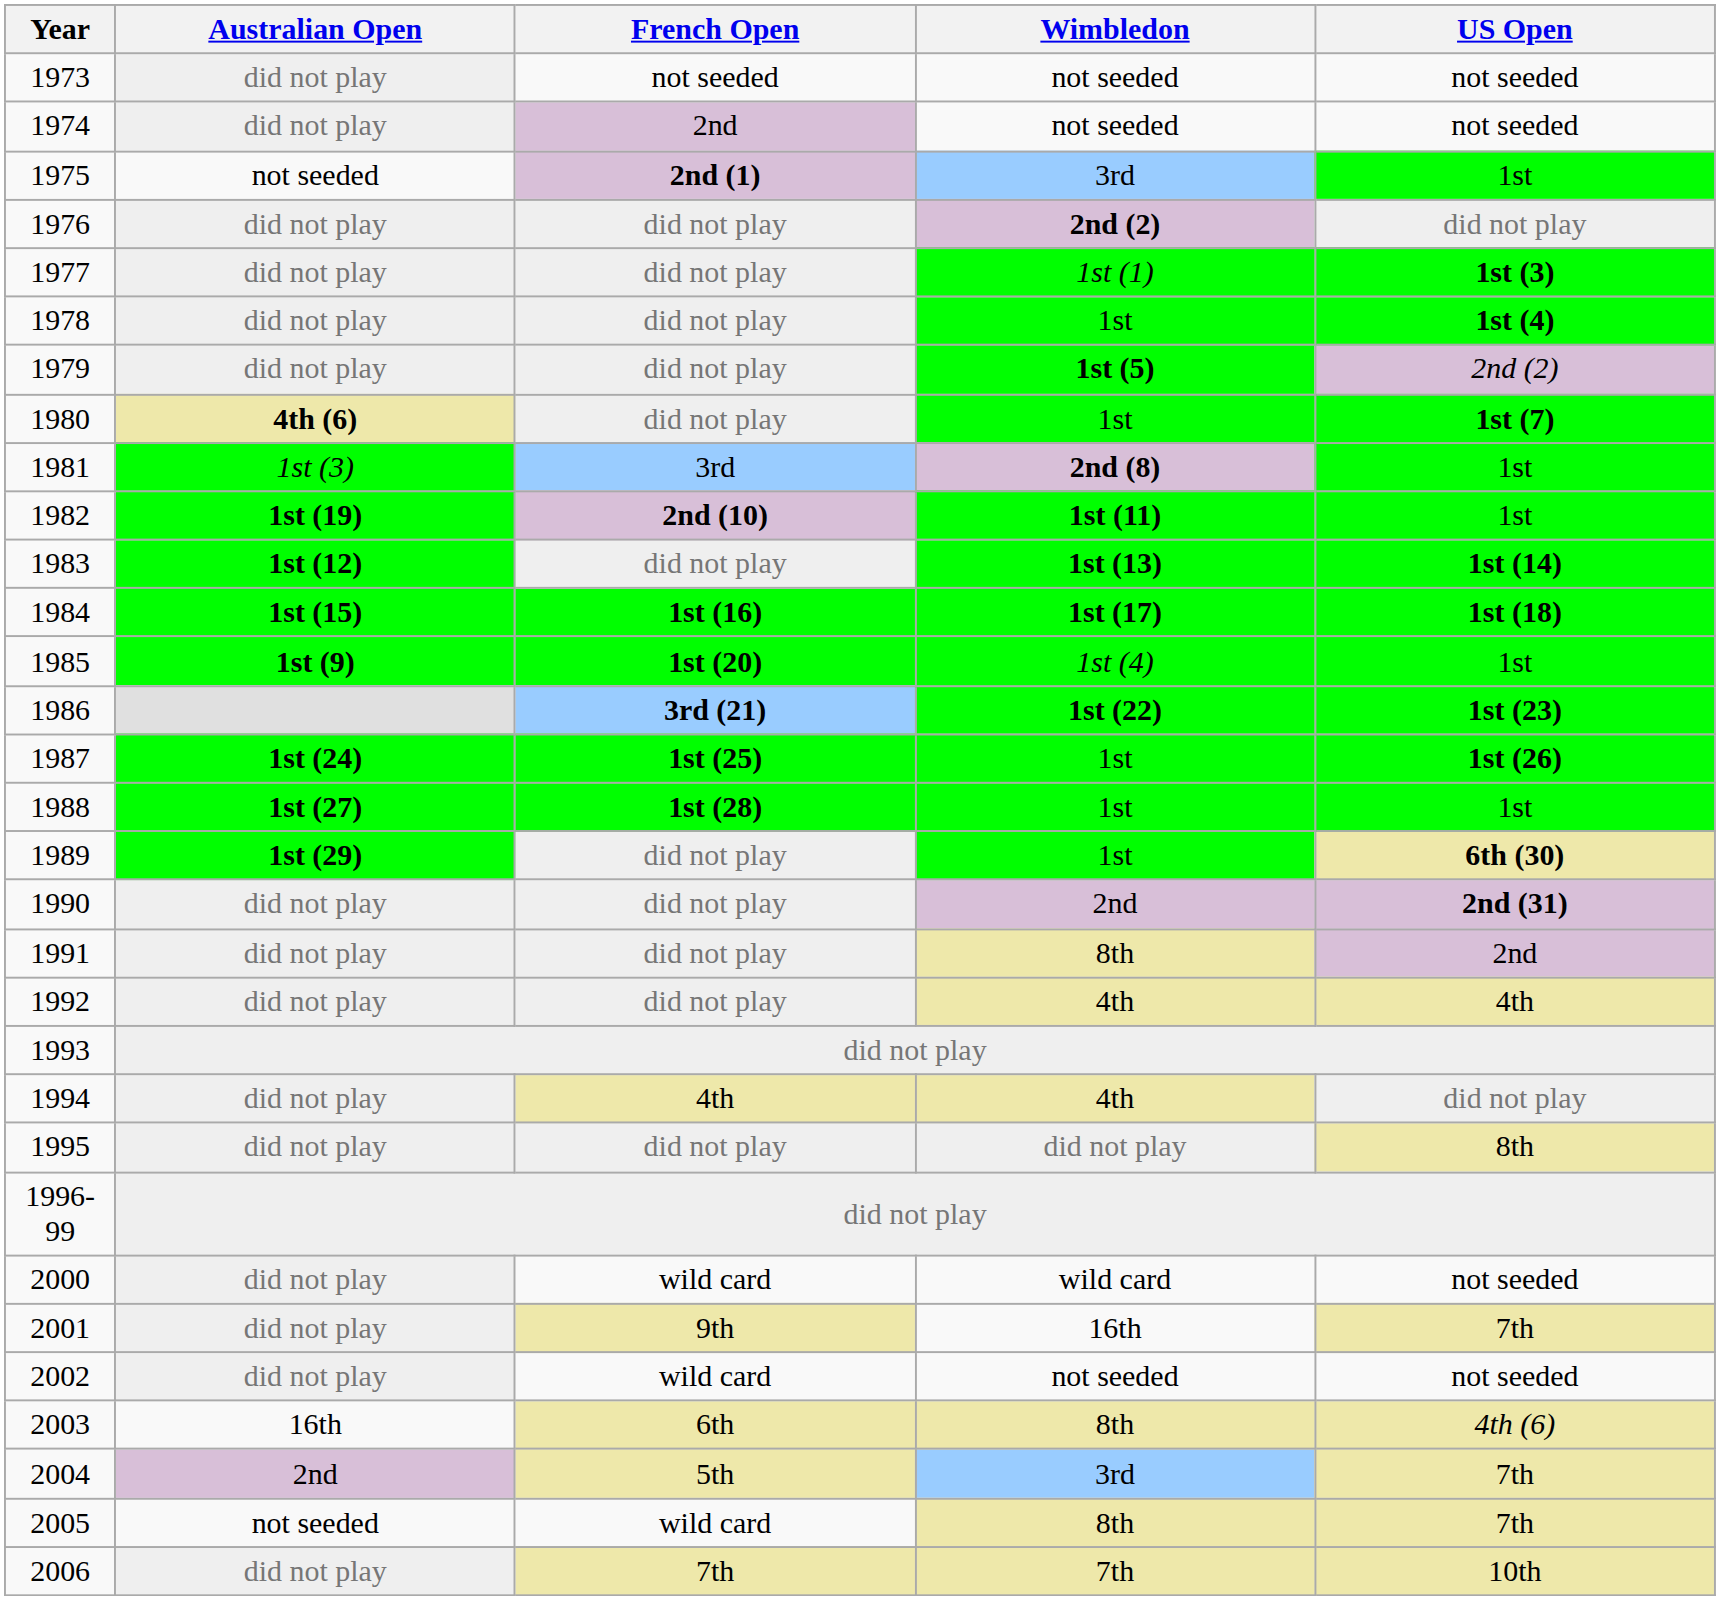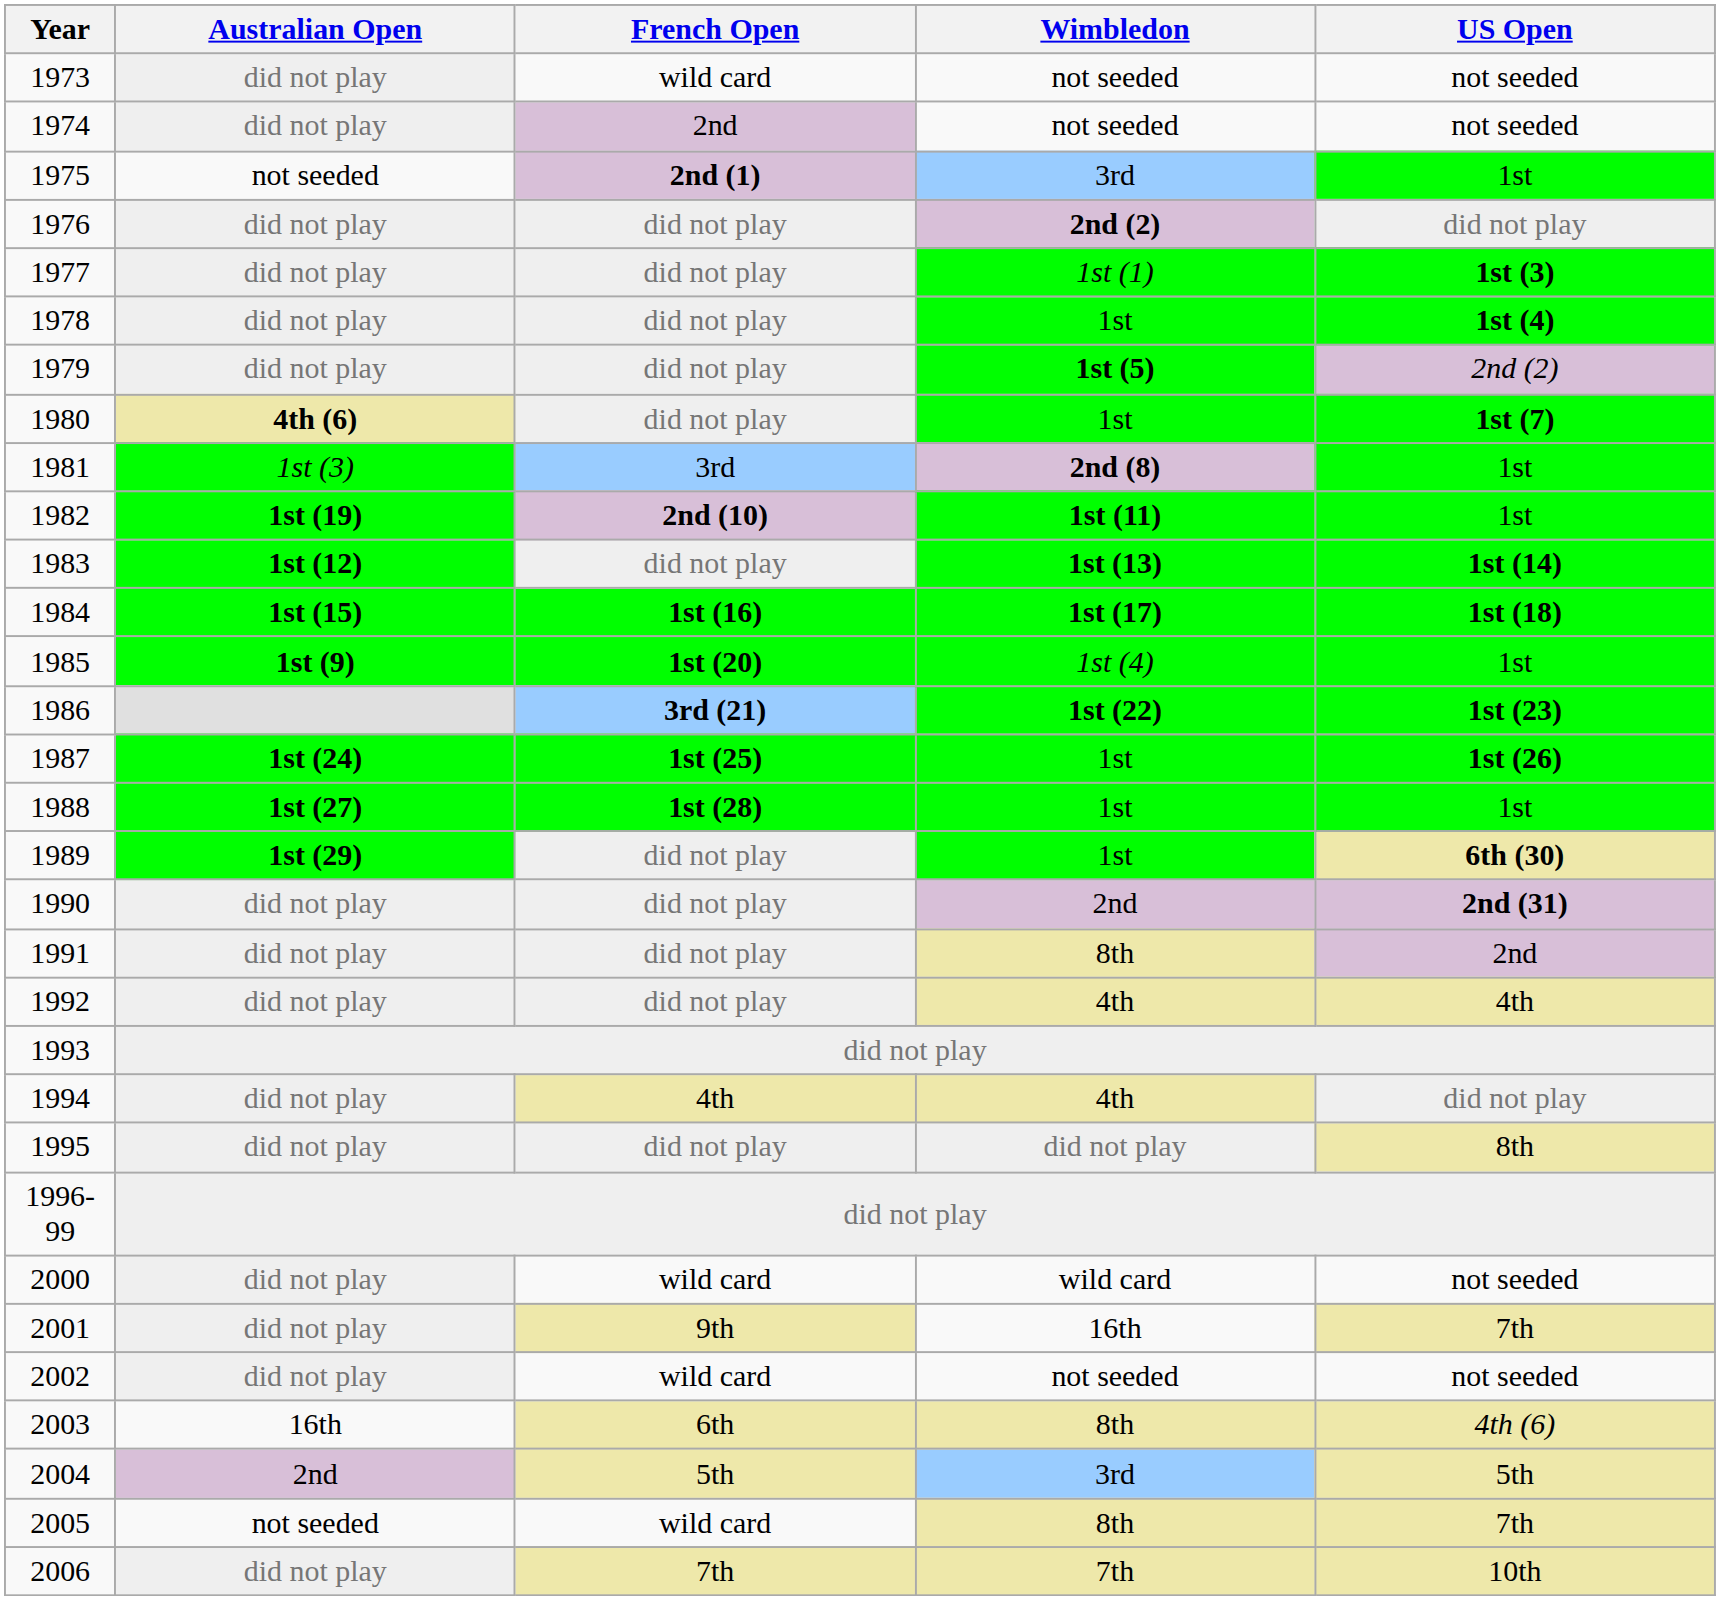1973 | French Open: not seeded -> wild card
2004 | US Open: 7th -> 5th
